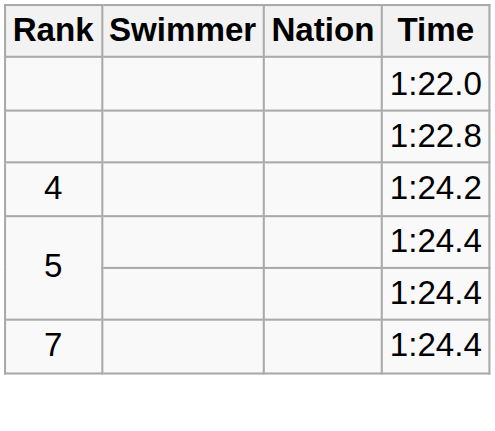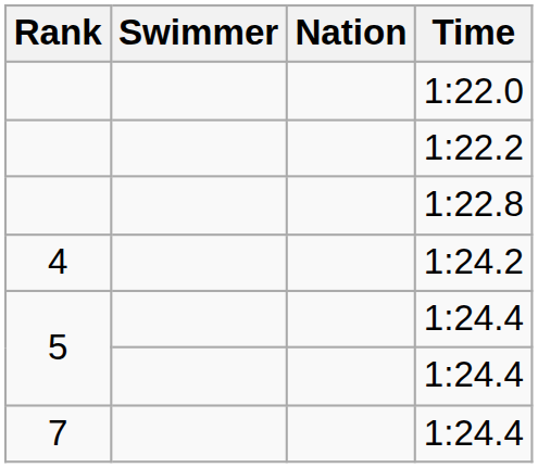+ row: 1:22.2
